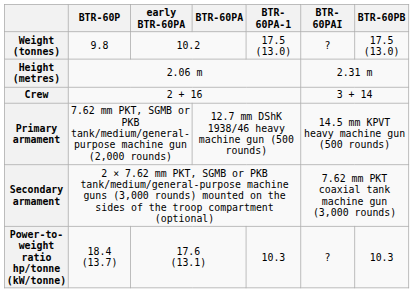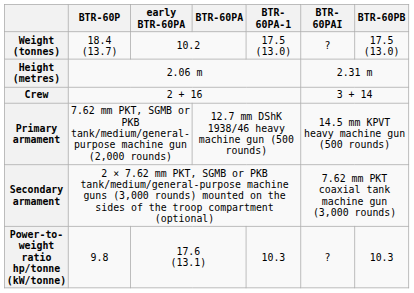Weight (tonnes) | BTR-60P: 9.8 -> 18.4 (13.7)
Power-to-weight ratio hp/tonne (kW/tonne) | BTR-60P: 18.4 (13.7) -> 9.8
